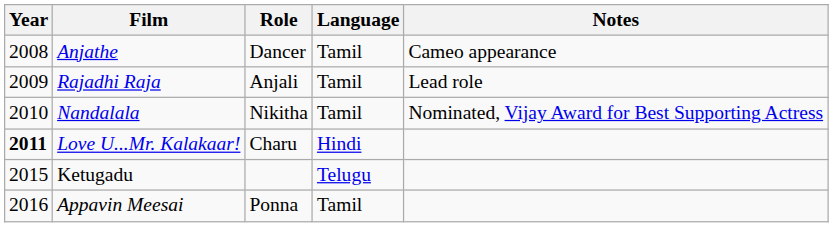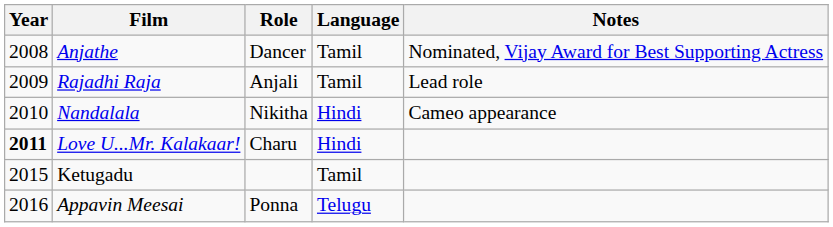Anjathe | Notes: Cameo appearance -> Nominated, Vijay Award for Best Supporting Actress
Nandalala | Language: Tamil -> Hindi
Nandalala | Notes: Nominated, Vijay Award for Best Supporting Actress -> Cameo appearance
Ketugadu | Language: Telugu -> Tamil
Appavin Meesai | Language: Tamil -> Telugu
